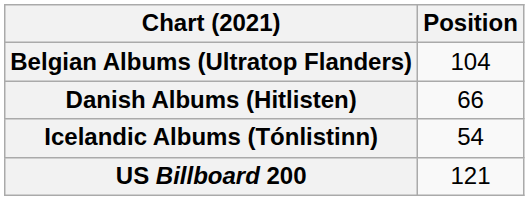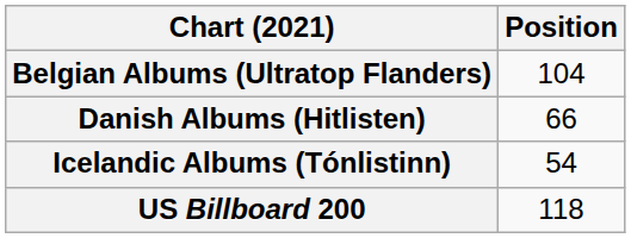US Billboard 200 | Position: 121 -> 118
